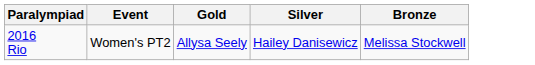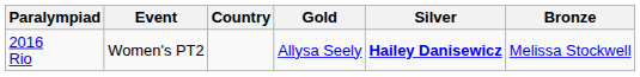+ column: Country
2016 Rio | Silver: normal -> bold
